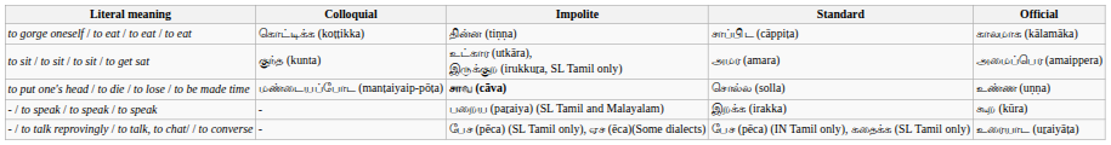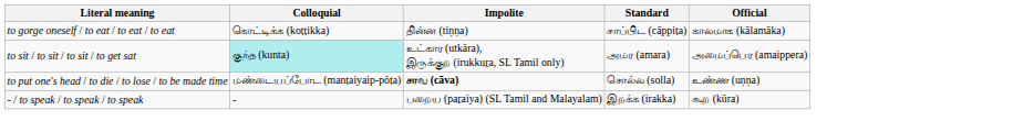to sit / to sit / to sit / to get sat | Colloquial: no background -> paleturquoise background
- row: - / to talk reprovingly / to talk, to chat/ / to converse | - | பேச (pēca) (SL Tamil only), ஏச (ēca)(Some dialects) | பேச (pēca) (IN Tamil only), கதைக்க (SL Tamil only) | உரையாட (uṟaiyāṭa)
